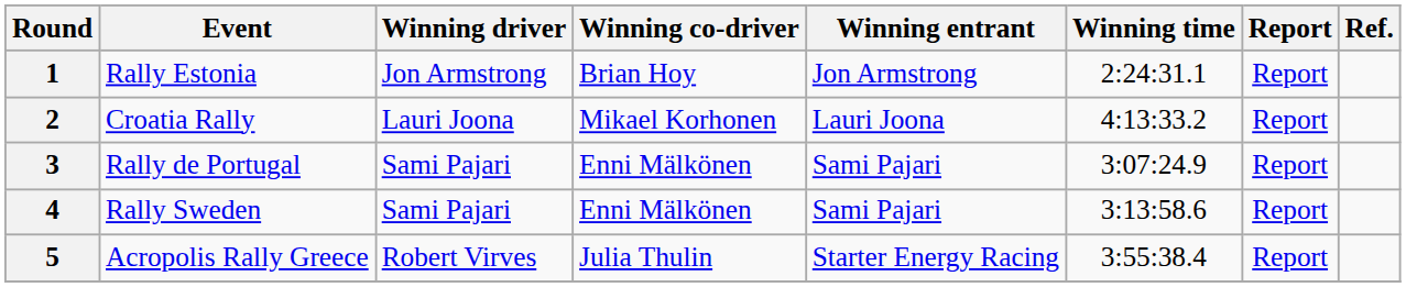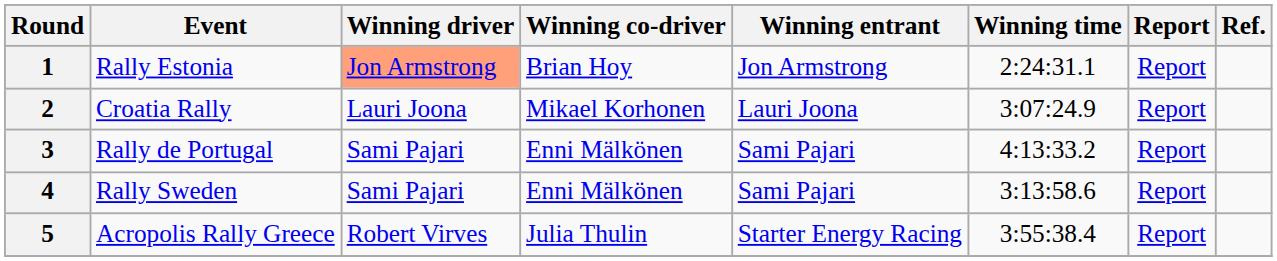1 | Winning driver: no background -> lightsalmon background
2 | Winning time: 4:13:33.2 -> 3:07:24.9
3 | Winning time: 3:07:24.9 -> 4:13:33.2
